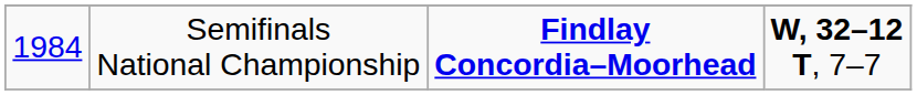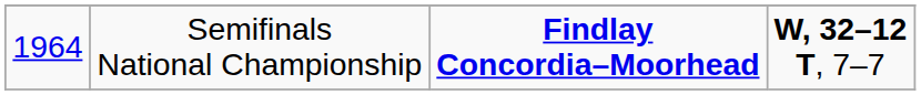Semifinals National Championship | column 1: 1984 -> 1964
